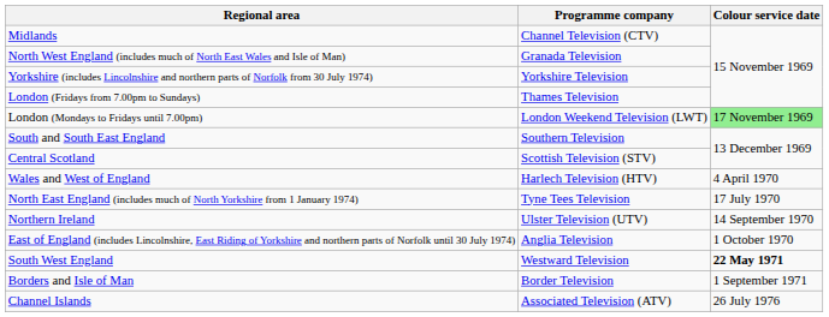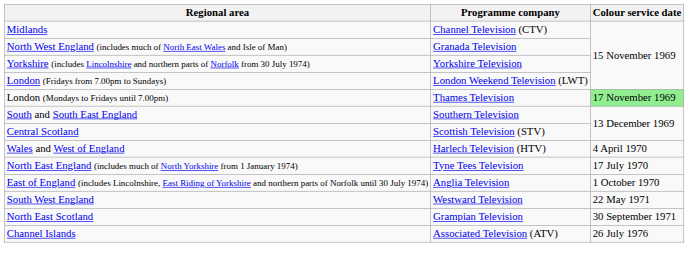London (Fridays from 7.00pm to Sundays) | Programme company: Thames Television -> London Weekend Television (LWT)
London (Mondays to Fridays until 7.00pm) | Programme company: London Weekend Television (LWT) -> Thames Television
- row: Northern Ireland | Ulster Television (UTV) | 14 September 1970
South West England | Colour service date: bold -> normal
- row: Borders and Isle of Man | Border Television | 1 September 1971
+ row: North East Scotland | Grampian Television | 30 September 1971
